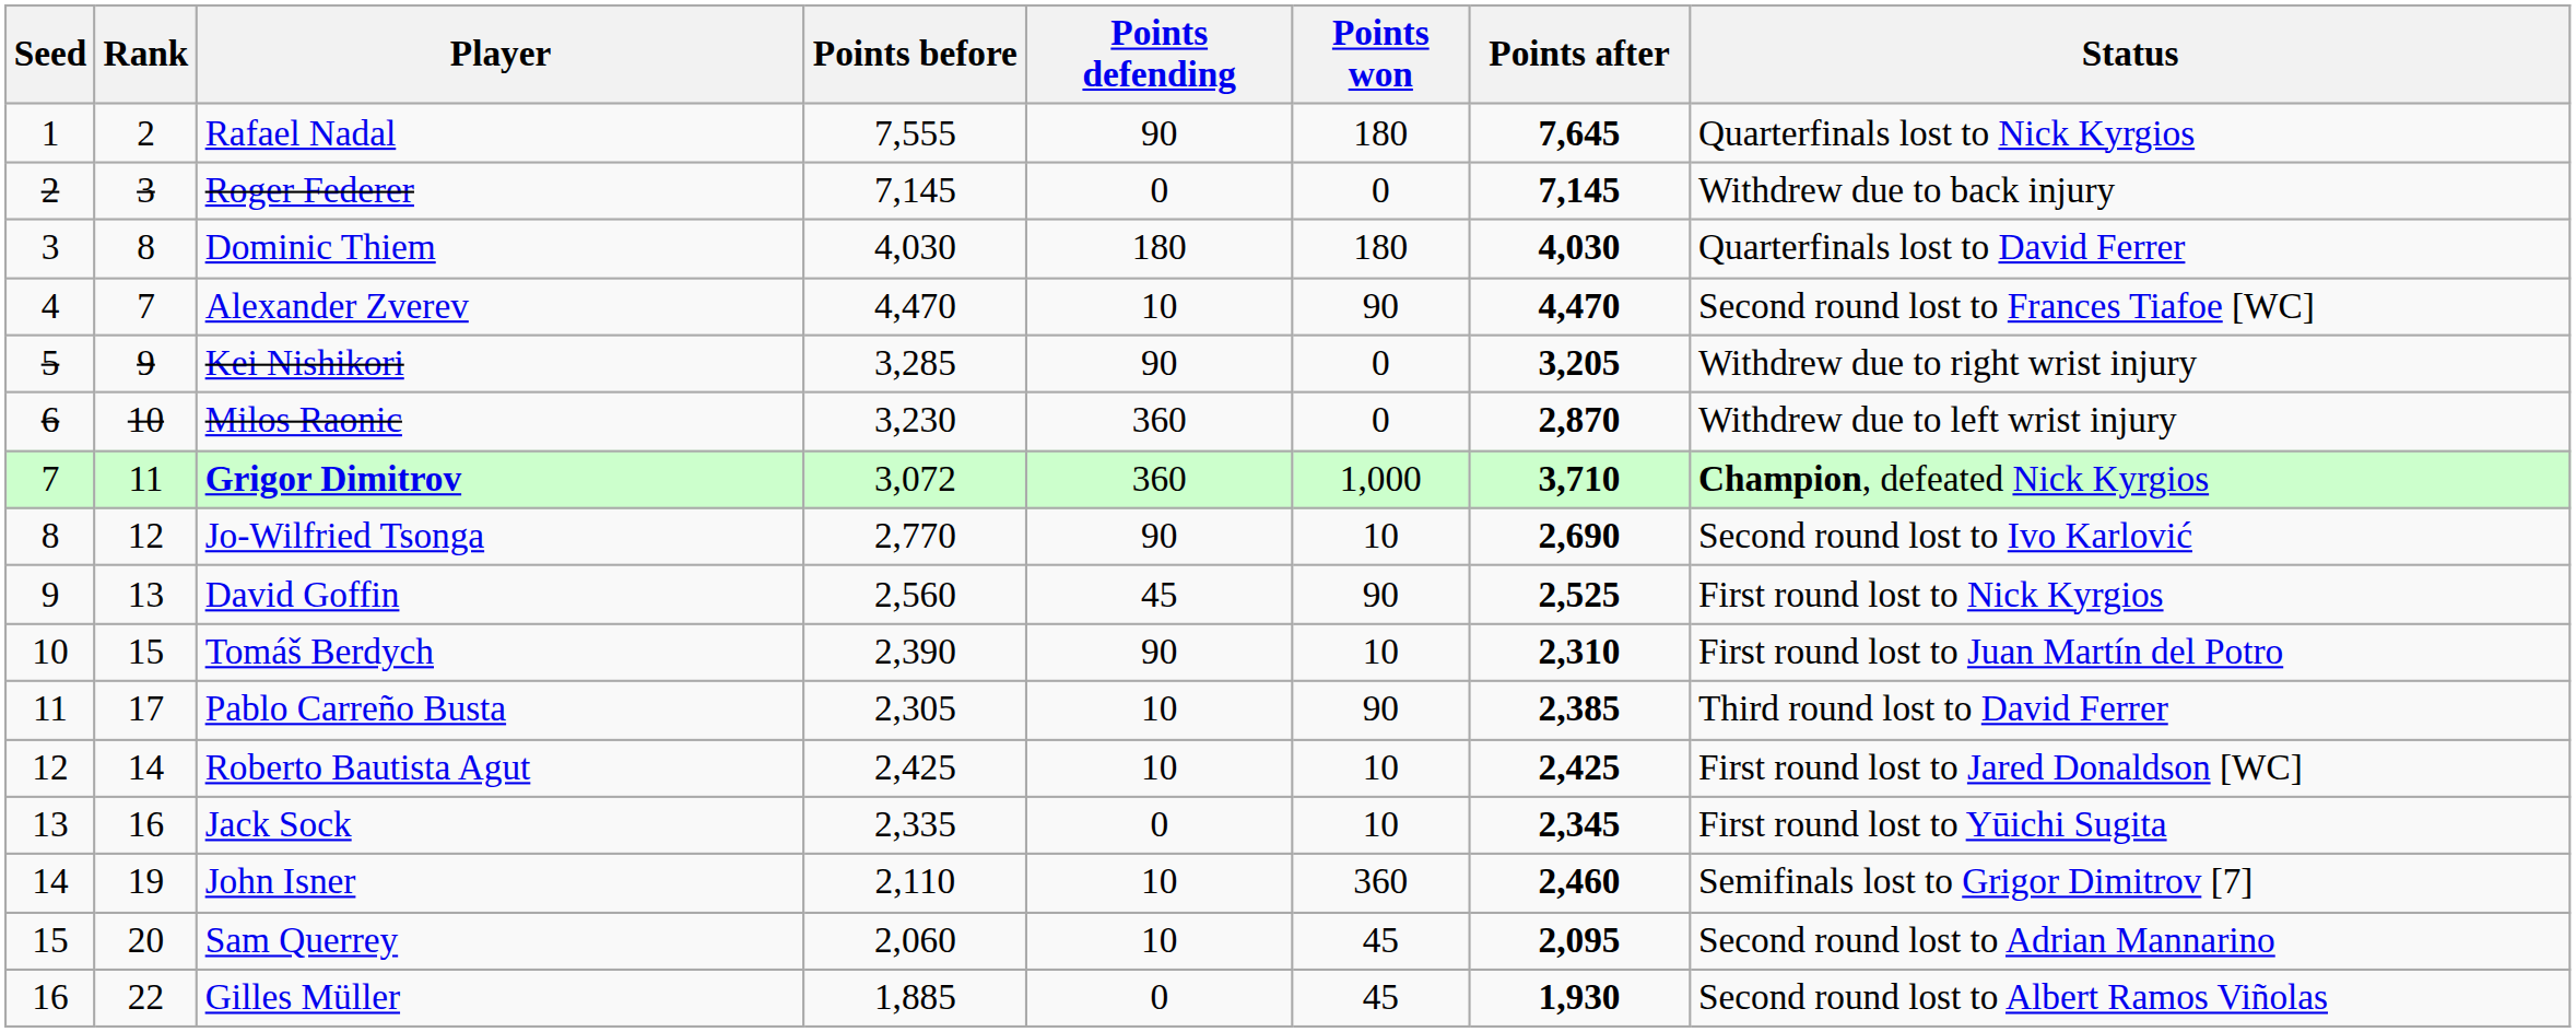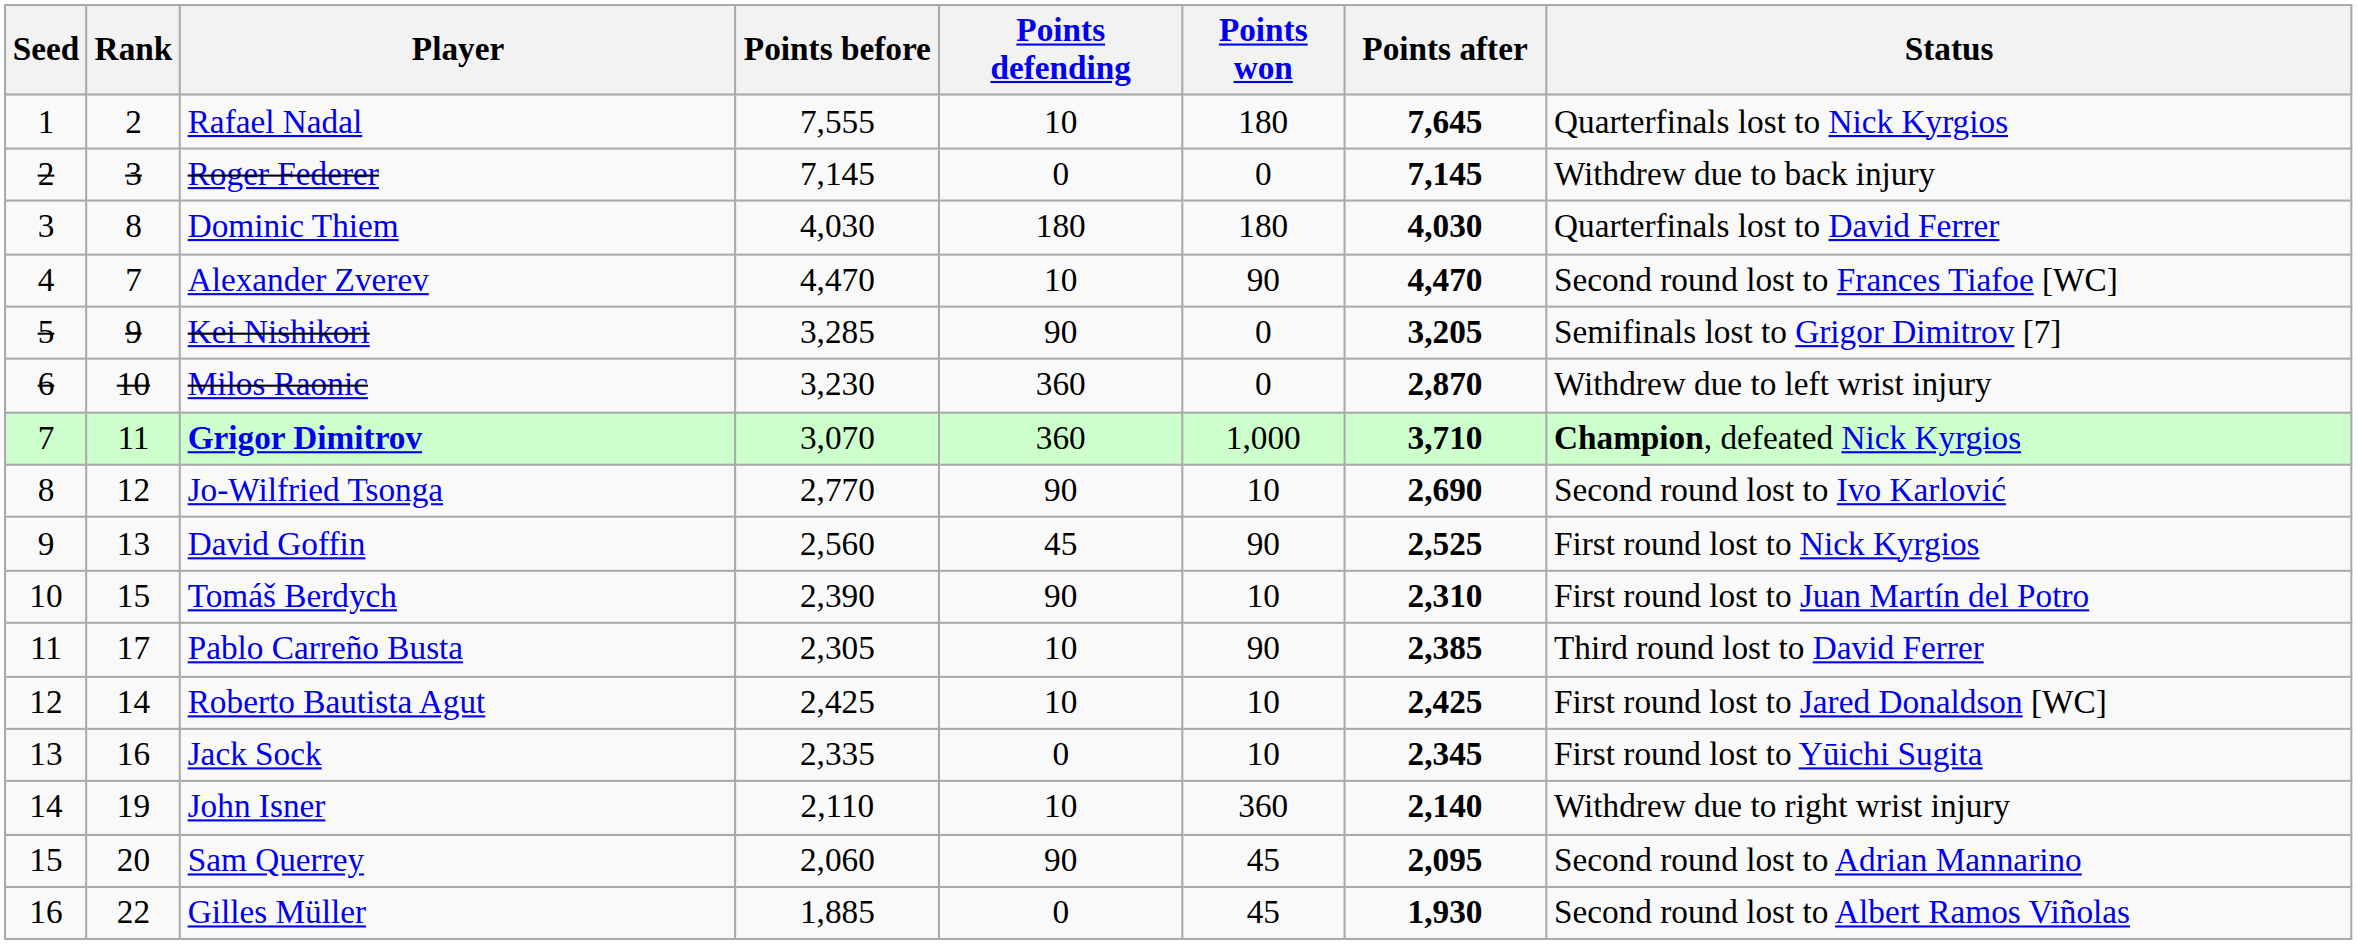Rafael Nadal | Points defending: 90 -> 10
Kei Nishikori | Status: Withdrew due to right wrist injury -> Semifinals lost to Grigor Dimitrov [7]
Grigor Dimitrov | Points before: 3,072 -> 3,070
John Isner | Points after: 2,460 -> 2,140
John Isner | Status: Semifinals lost to Grigor Dimitrov [7] -> Withdrew due to right wrist injury
Sam Querrey | Points defending: 10 -> 90
